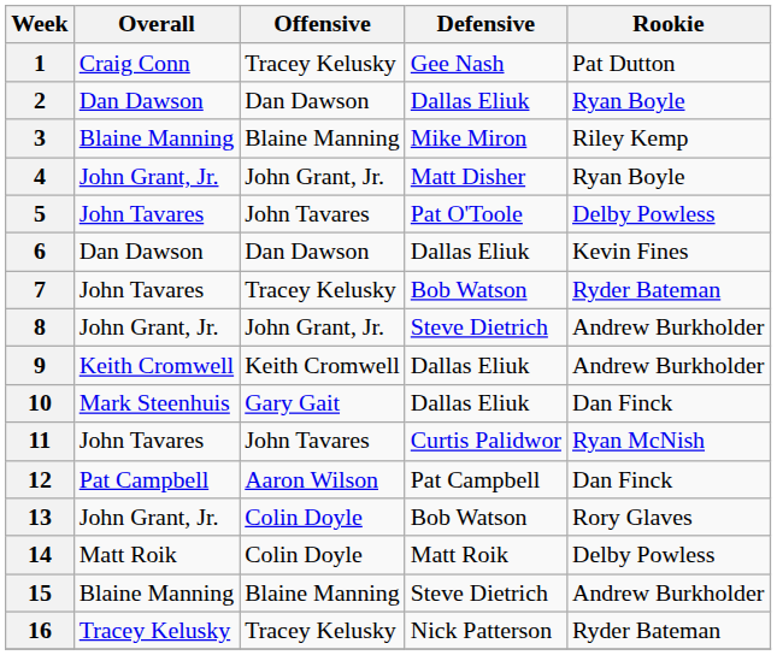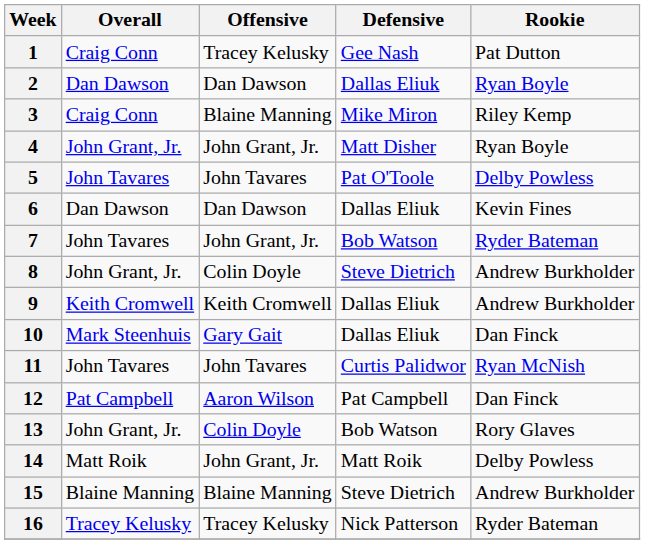3 | Overall: Blaine Manning -> Craig Conn
7 | Offensive: Tracey Kelusky -> John Grant, Jr.
8 | Offensive: John Grant, Jr. -> Colin Doyle
14 | Offensive: Colin Doyle -> John Grant, Jr.
